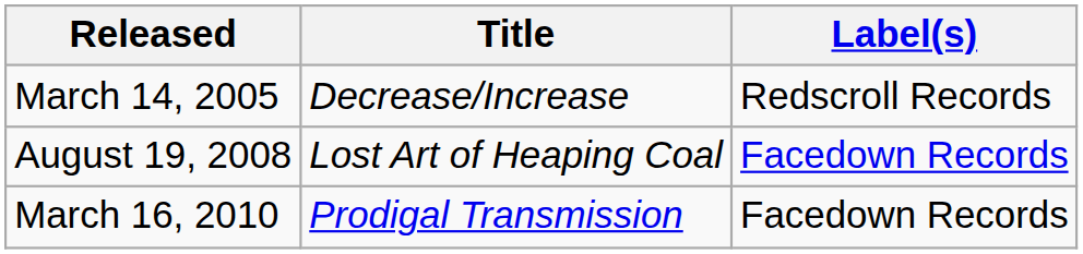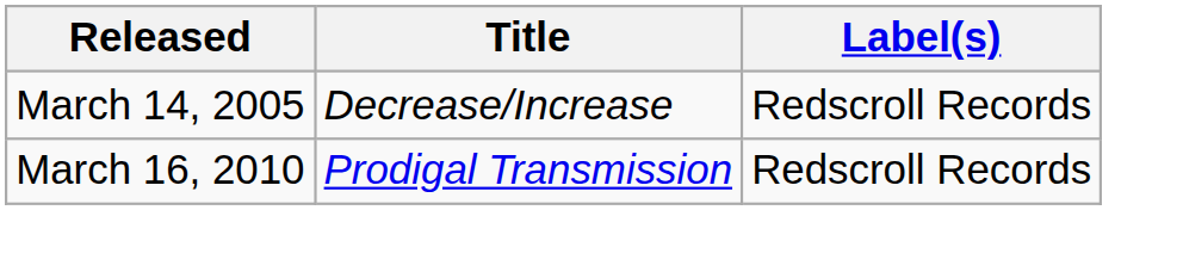- row: August 19, 2008 | Lost Art of Heaping Coal | Facedown Records
March 16, 2010 | Label(s): Facedown Records -> Redscroll Records
